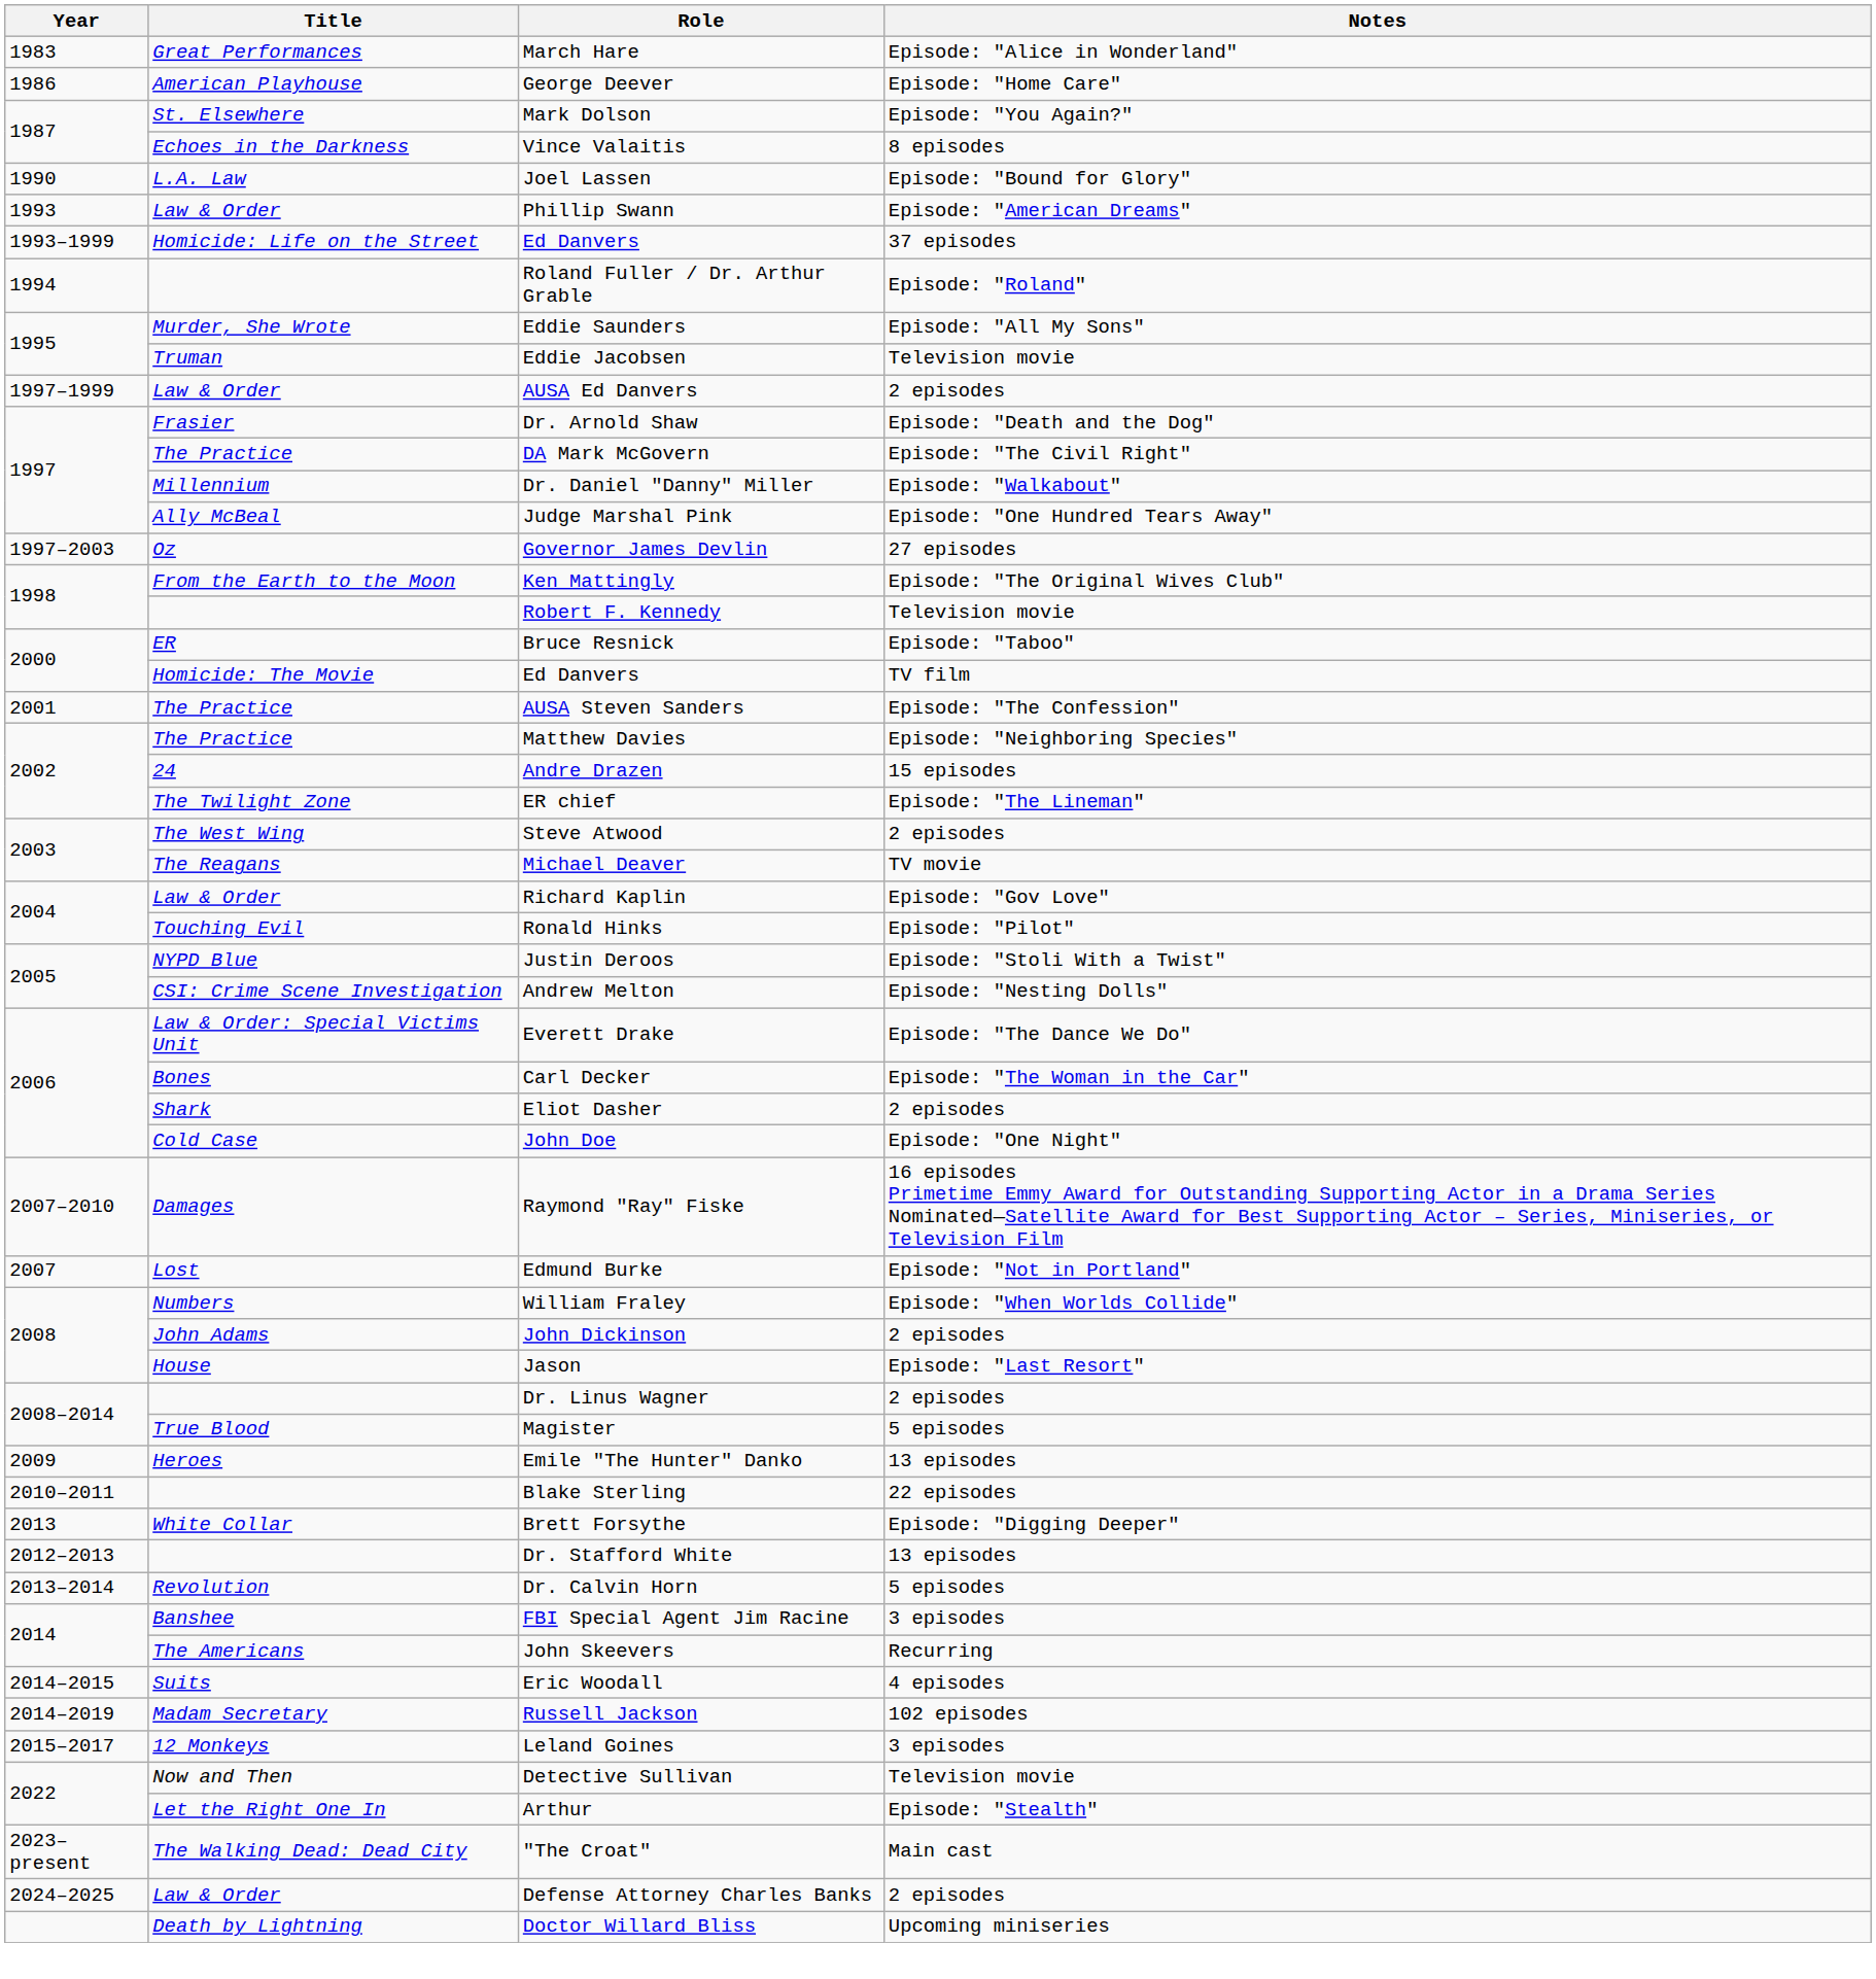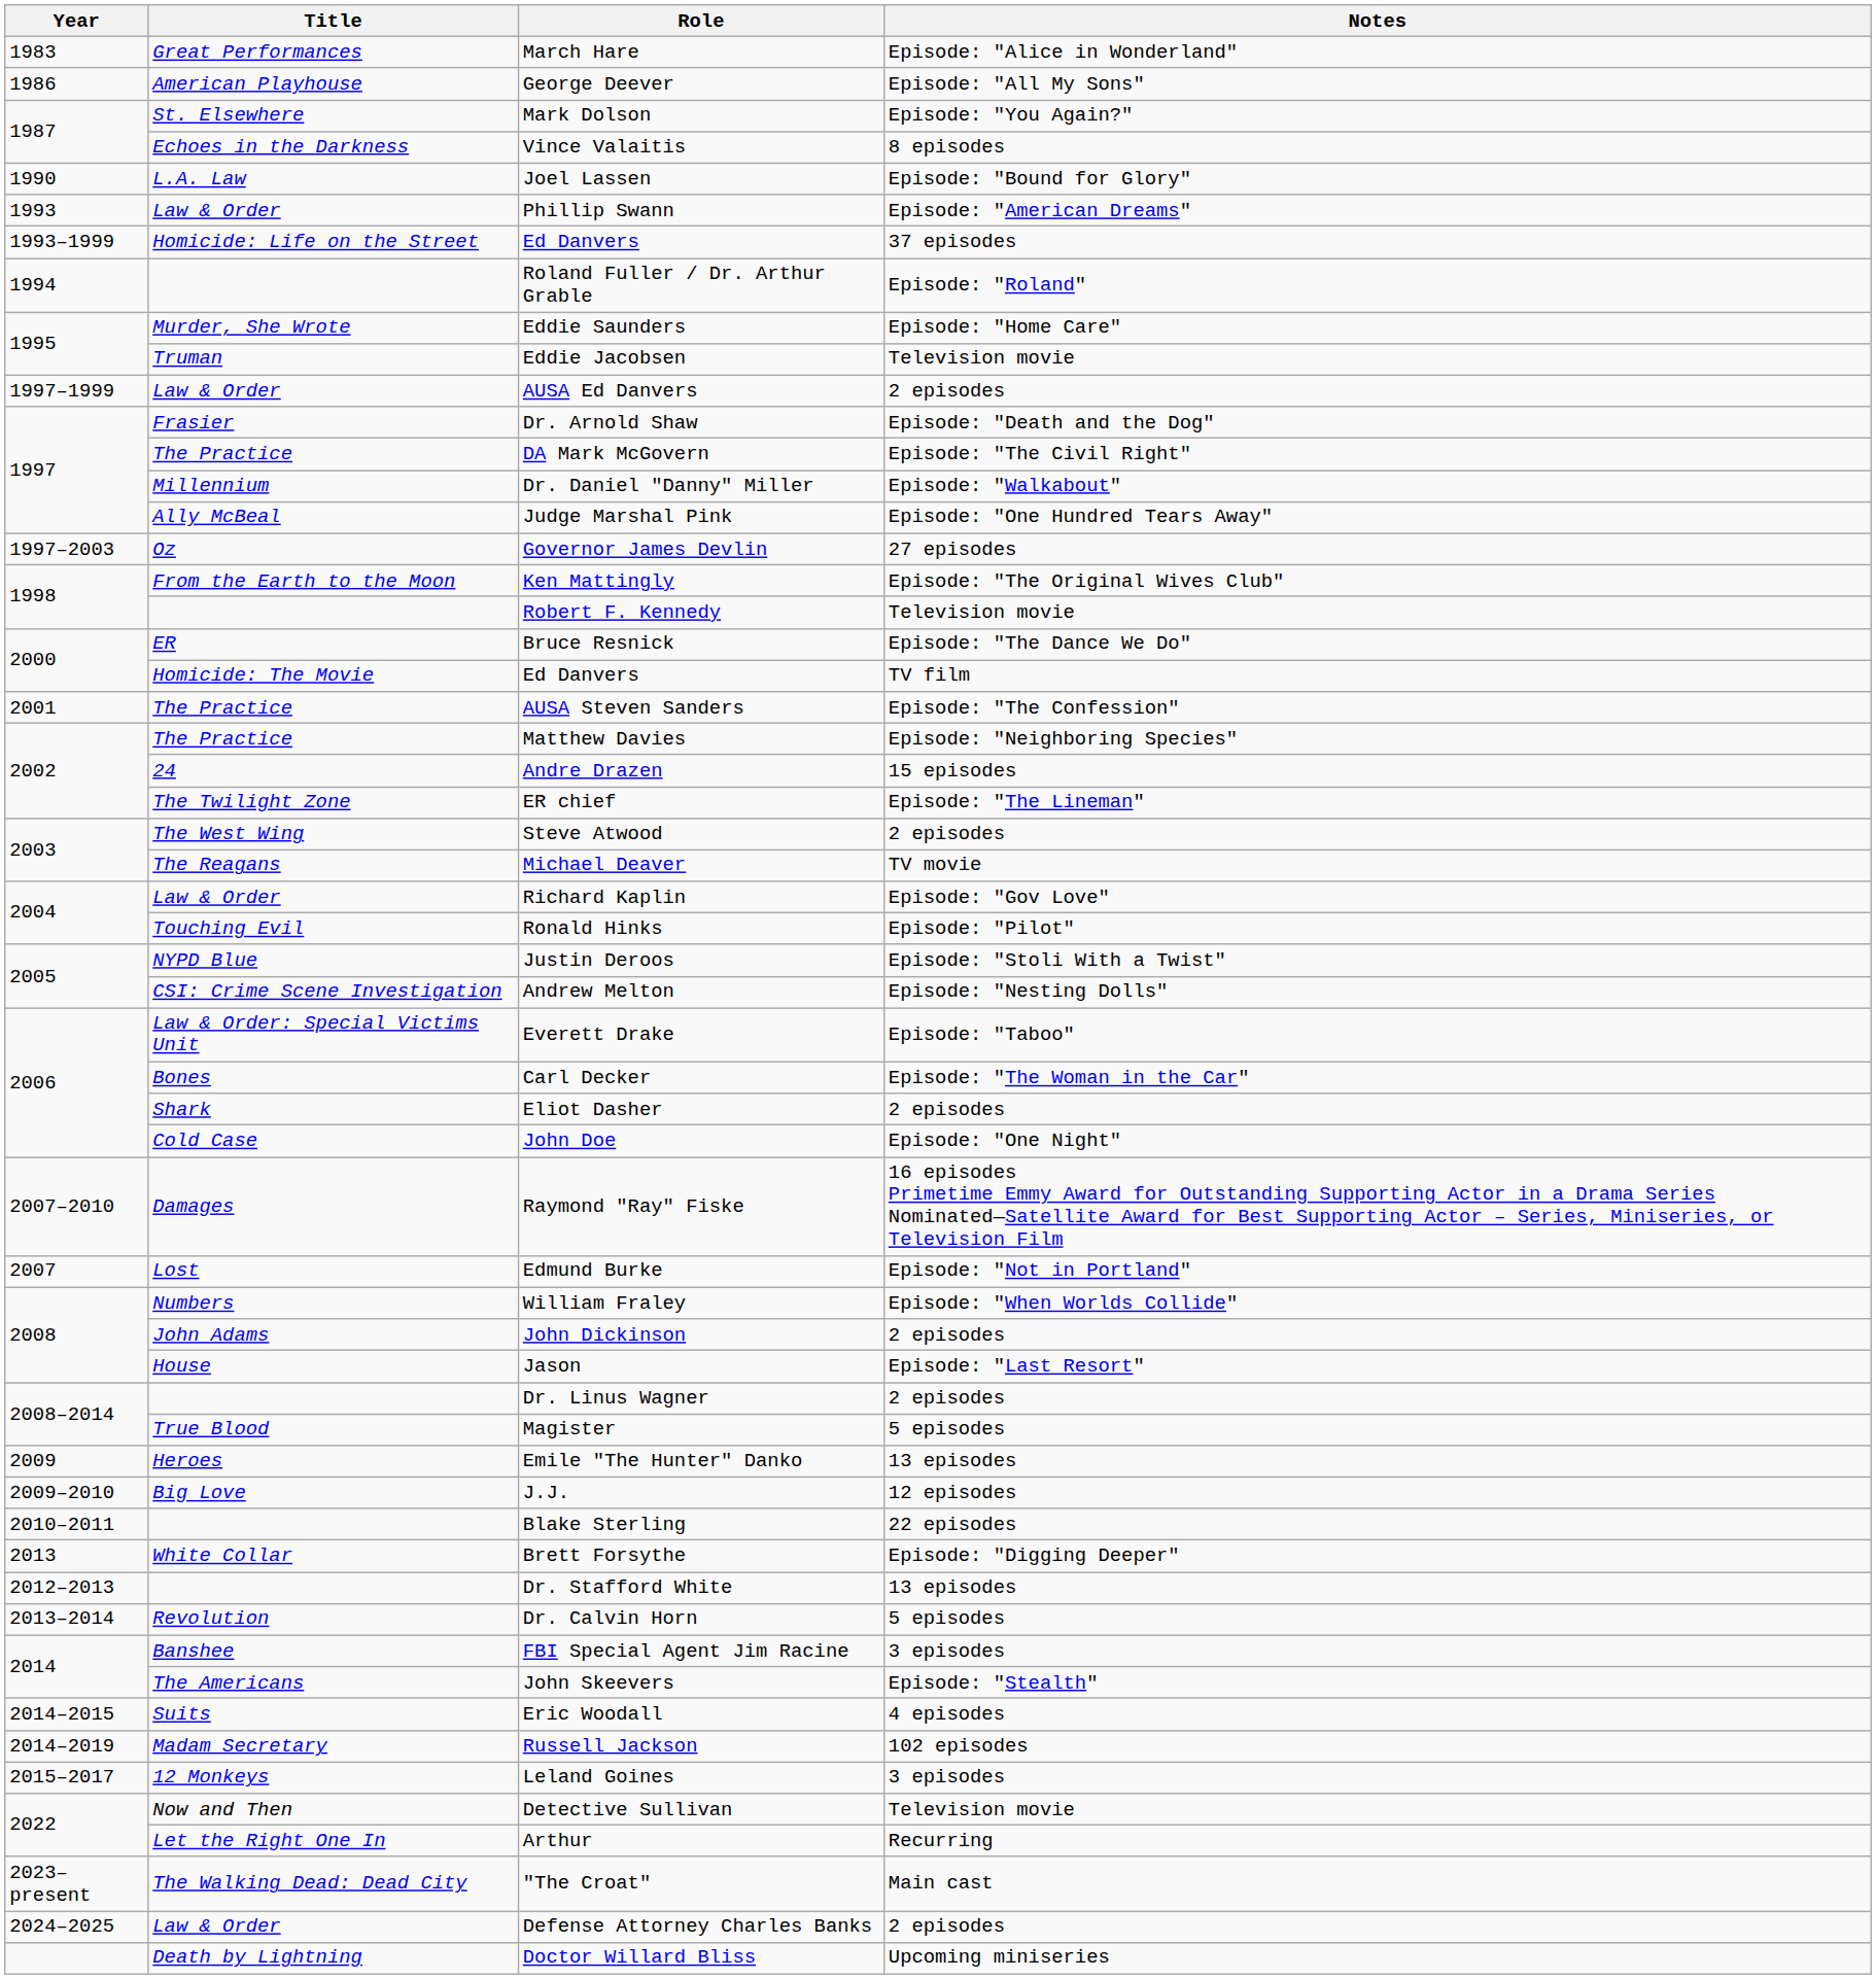George Deever | Notes: Episode: "Home Care" -> Episode: "All My Sons"
Eddie Saunders | Notes: Episode: "All My Sons" -> Episode: "Home Care"
Bruce Resnick | Notes: Episode: "Taboo" -> Episode: "The Dance We Do"
Everett Drake | Notes: Episode: "The Dance We Do" -> Episode: "Taboo"
+ row: 2009–2010 | Big Love | J.J. | 12 episodes
John Skeevers | Notes: Recurring -> Episode: "Stealth"
Arthur | Notes: Episode: "Stealth" -> Recurring
